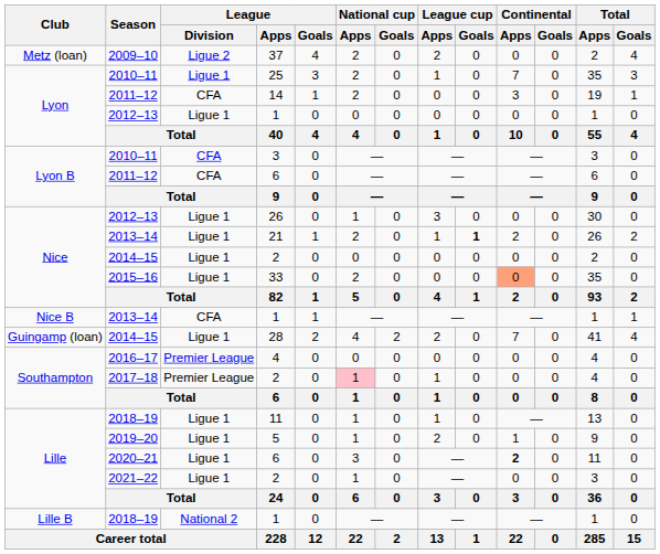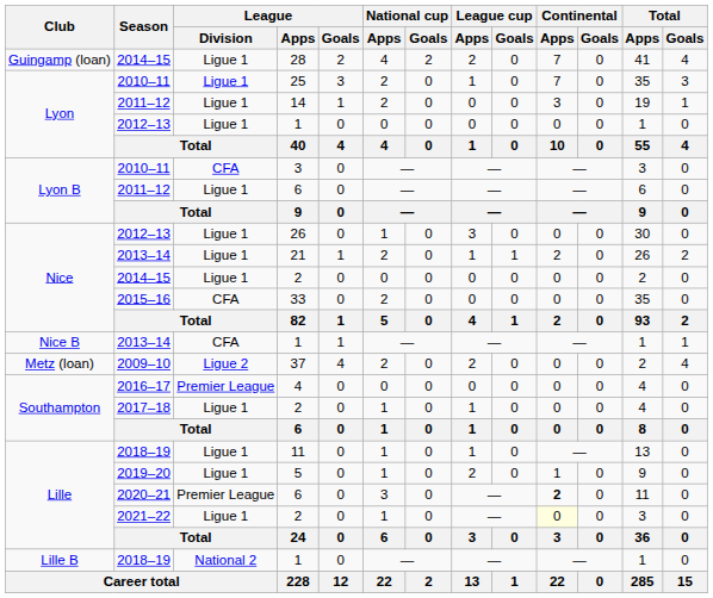rows swapped: 37 <-> 28
14 | League / Division: CFA -> Ligue 1
2011–12 / 6 | League / Division: CFA -> Ligue 1
21 | League cup / Goals: bold -> normal
33 | League / Division: Ligue 1 -> CFA
33 | Continental / Apps: lightsalmon background -> no background
2017–18 / 2 | League / Division: Premier League -> Ligue 1
2017–18 / 2 | National cup / Apps: pink background -> no background
2020–21 / 6 | League / Division: Ligue 1 -> Premier League
2021–22 / 2 | Continental / Apps: no background -> lightyellow background
